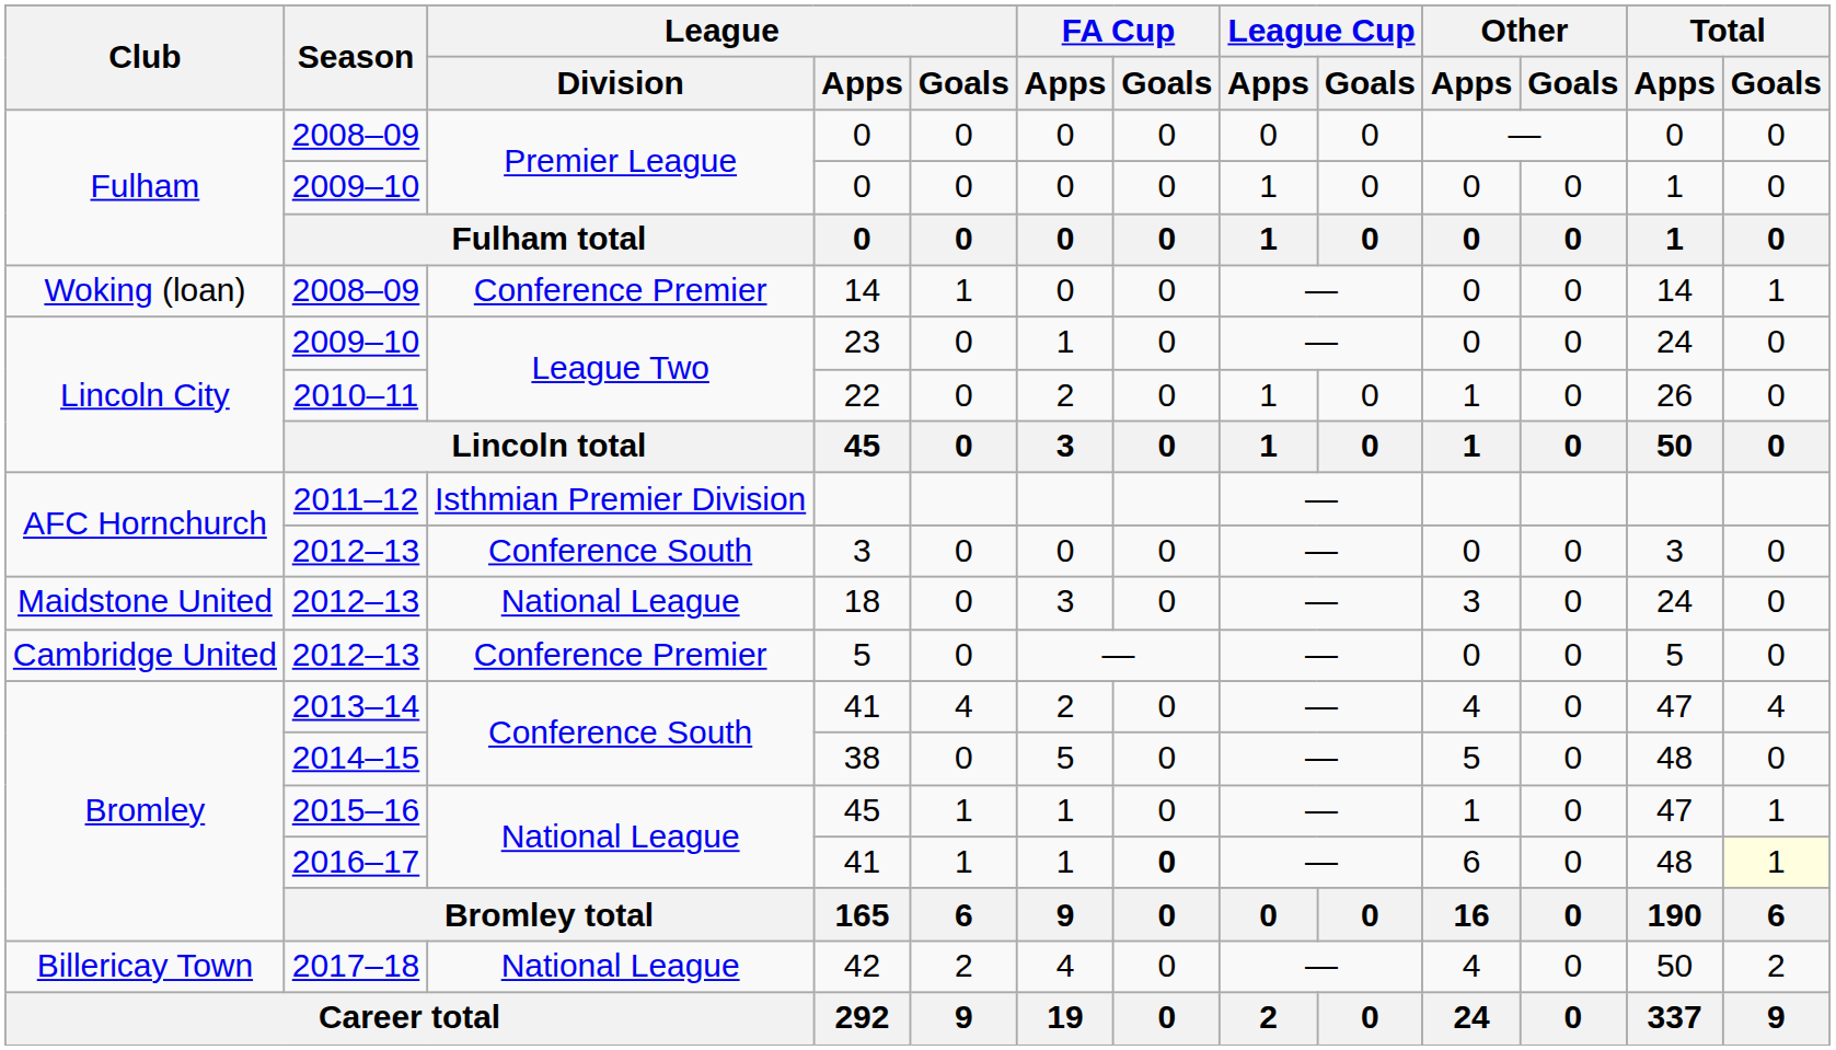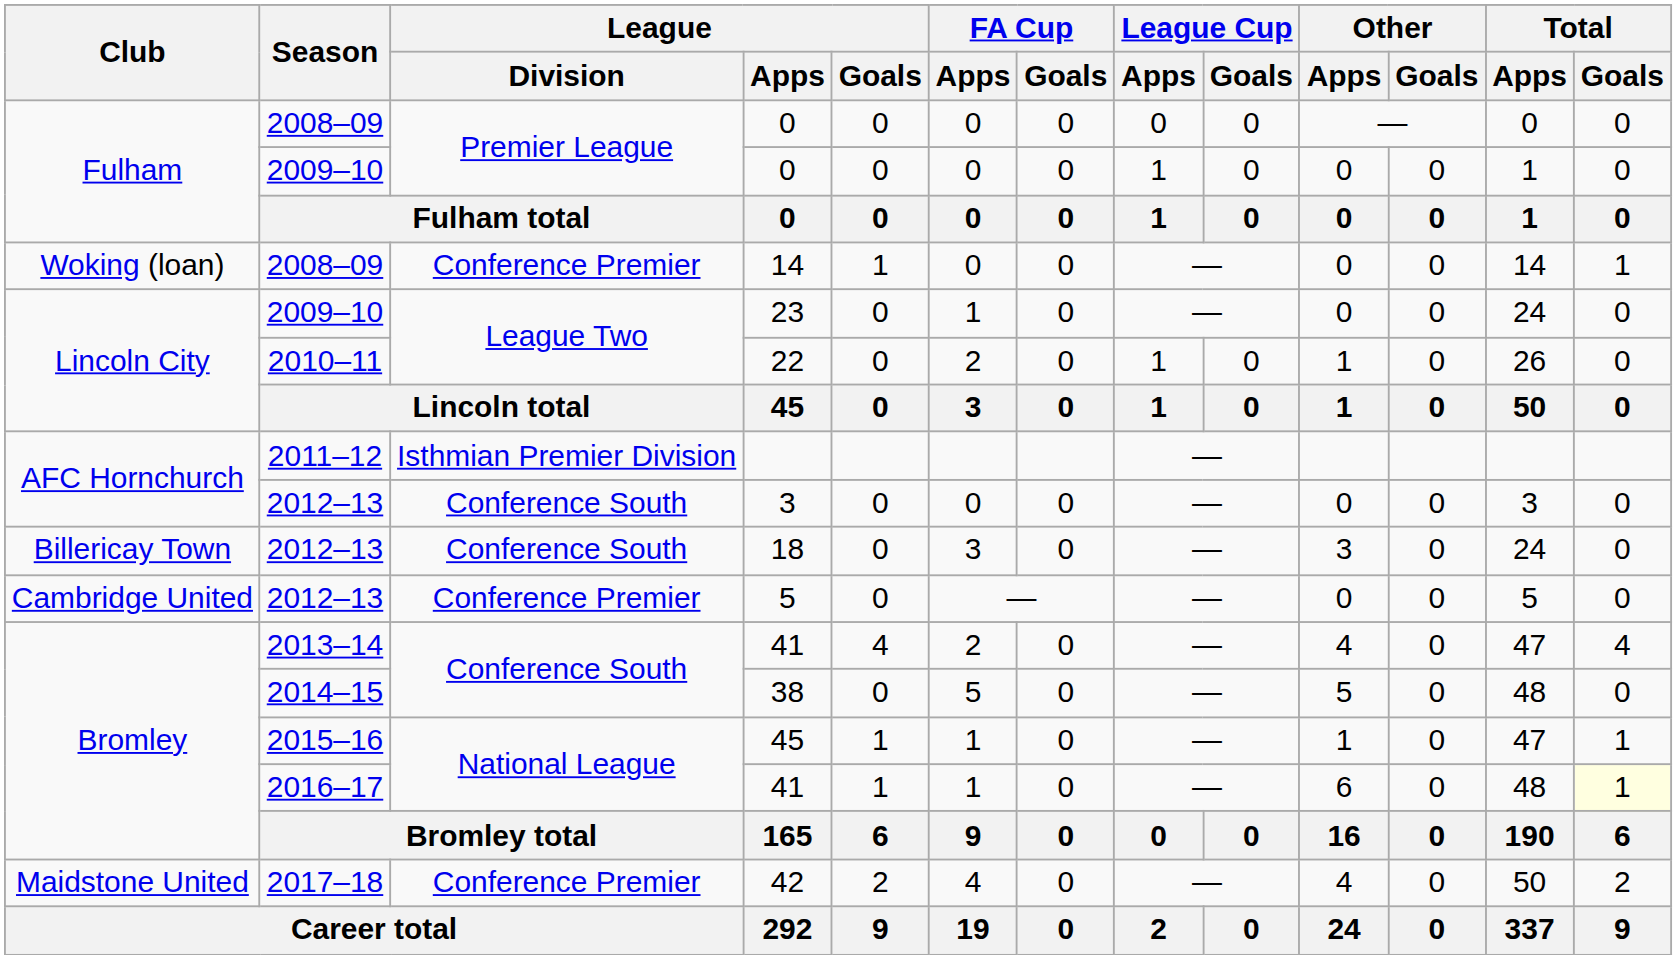18 | Club: Maidstone United -> Billericay Town
18 | League / Division: National League -> Conference South
2016–17 / 41 | FA Cup / Goals: bold -> normal
42 | Club: Billericay Town -> Maidstone United
42 | League / Division: National League -> Conference Premier
